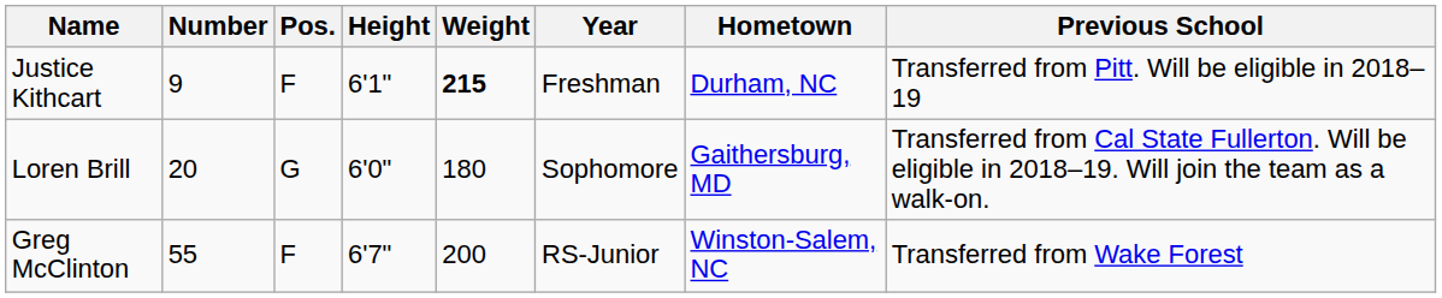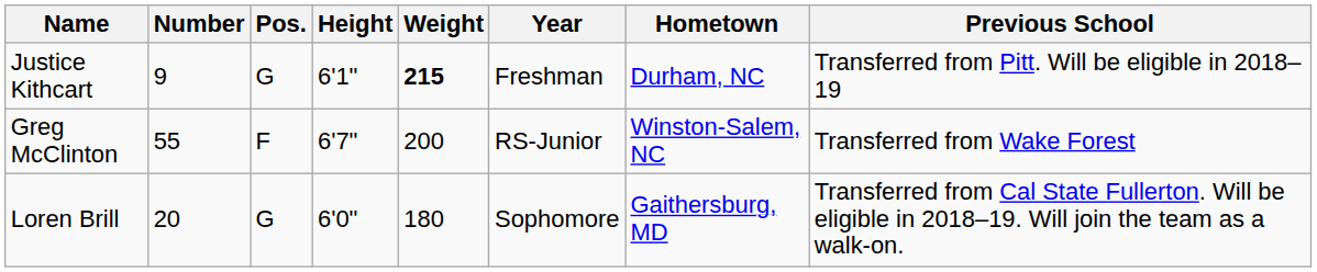Justice Kithcart | Pos.: F -> G
rows swapped: Greg McClinton <-> Loren Brill
